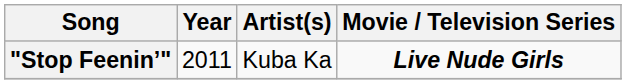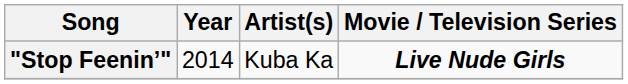"Stop Feenin’" | Year: 2011 -> 2014
